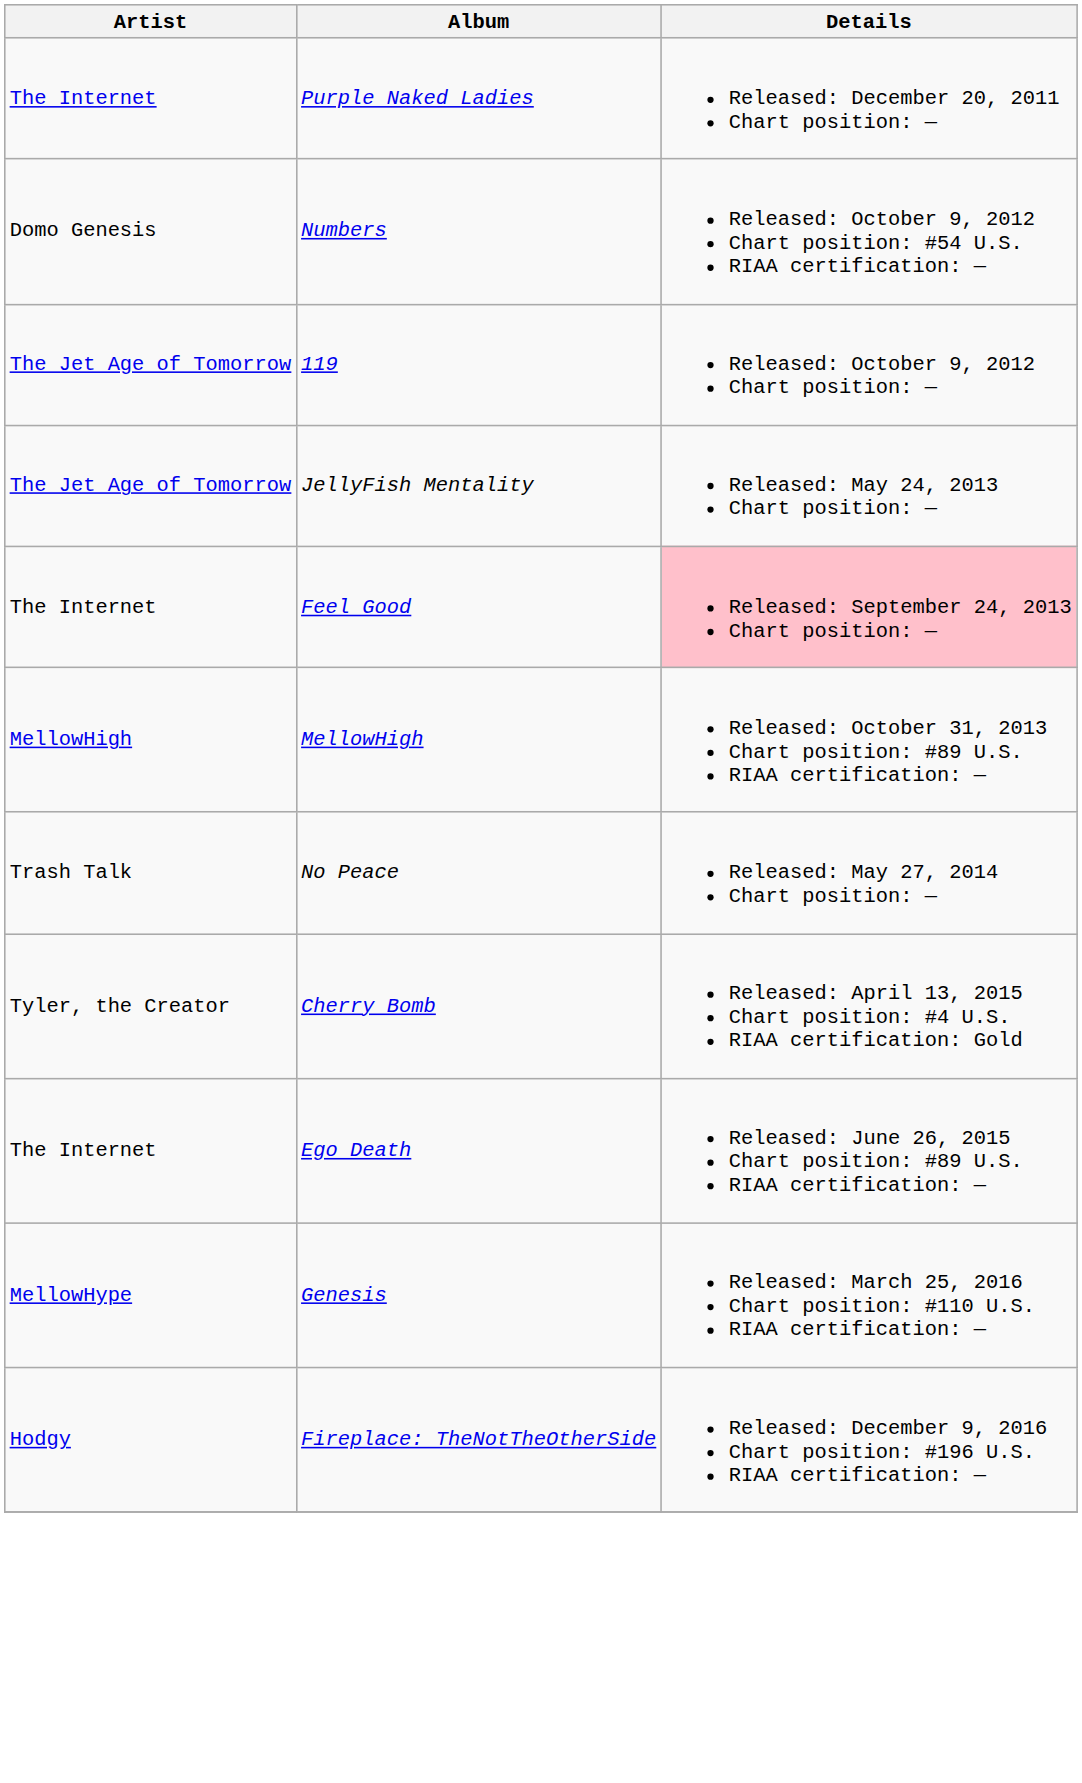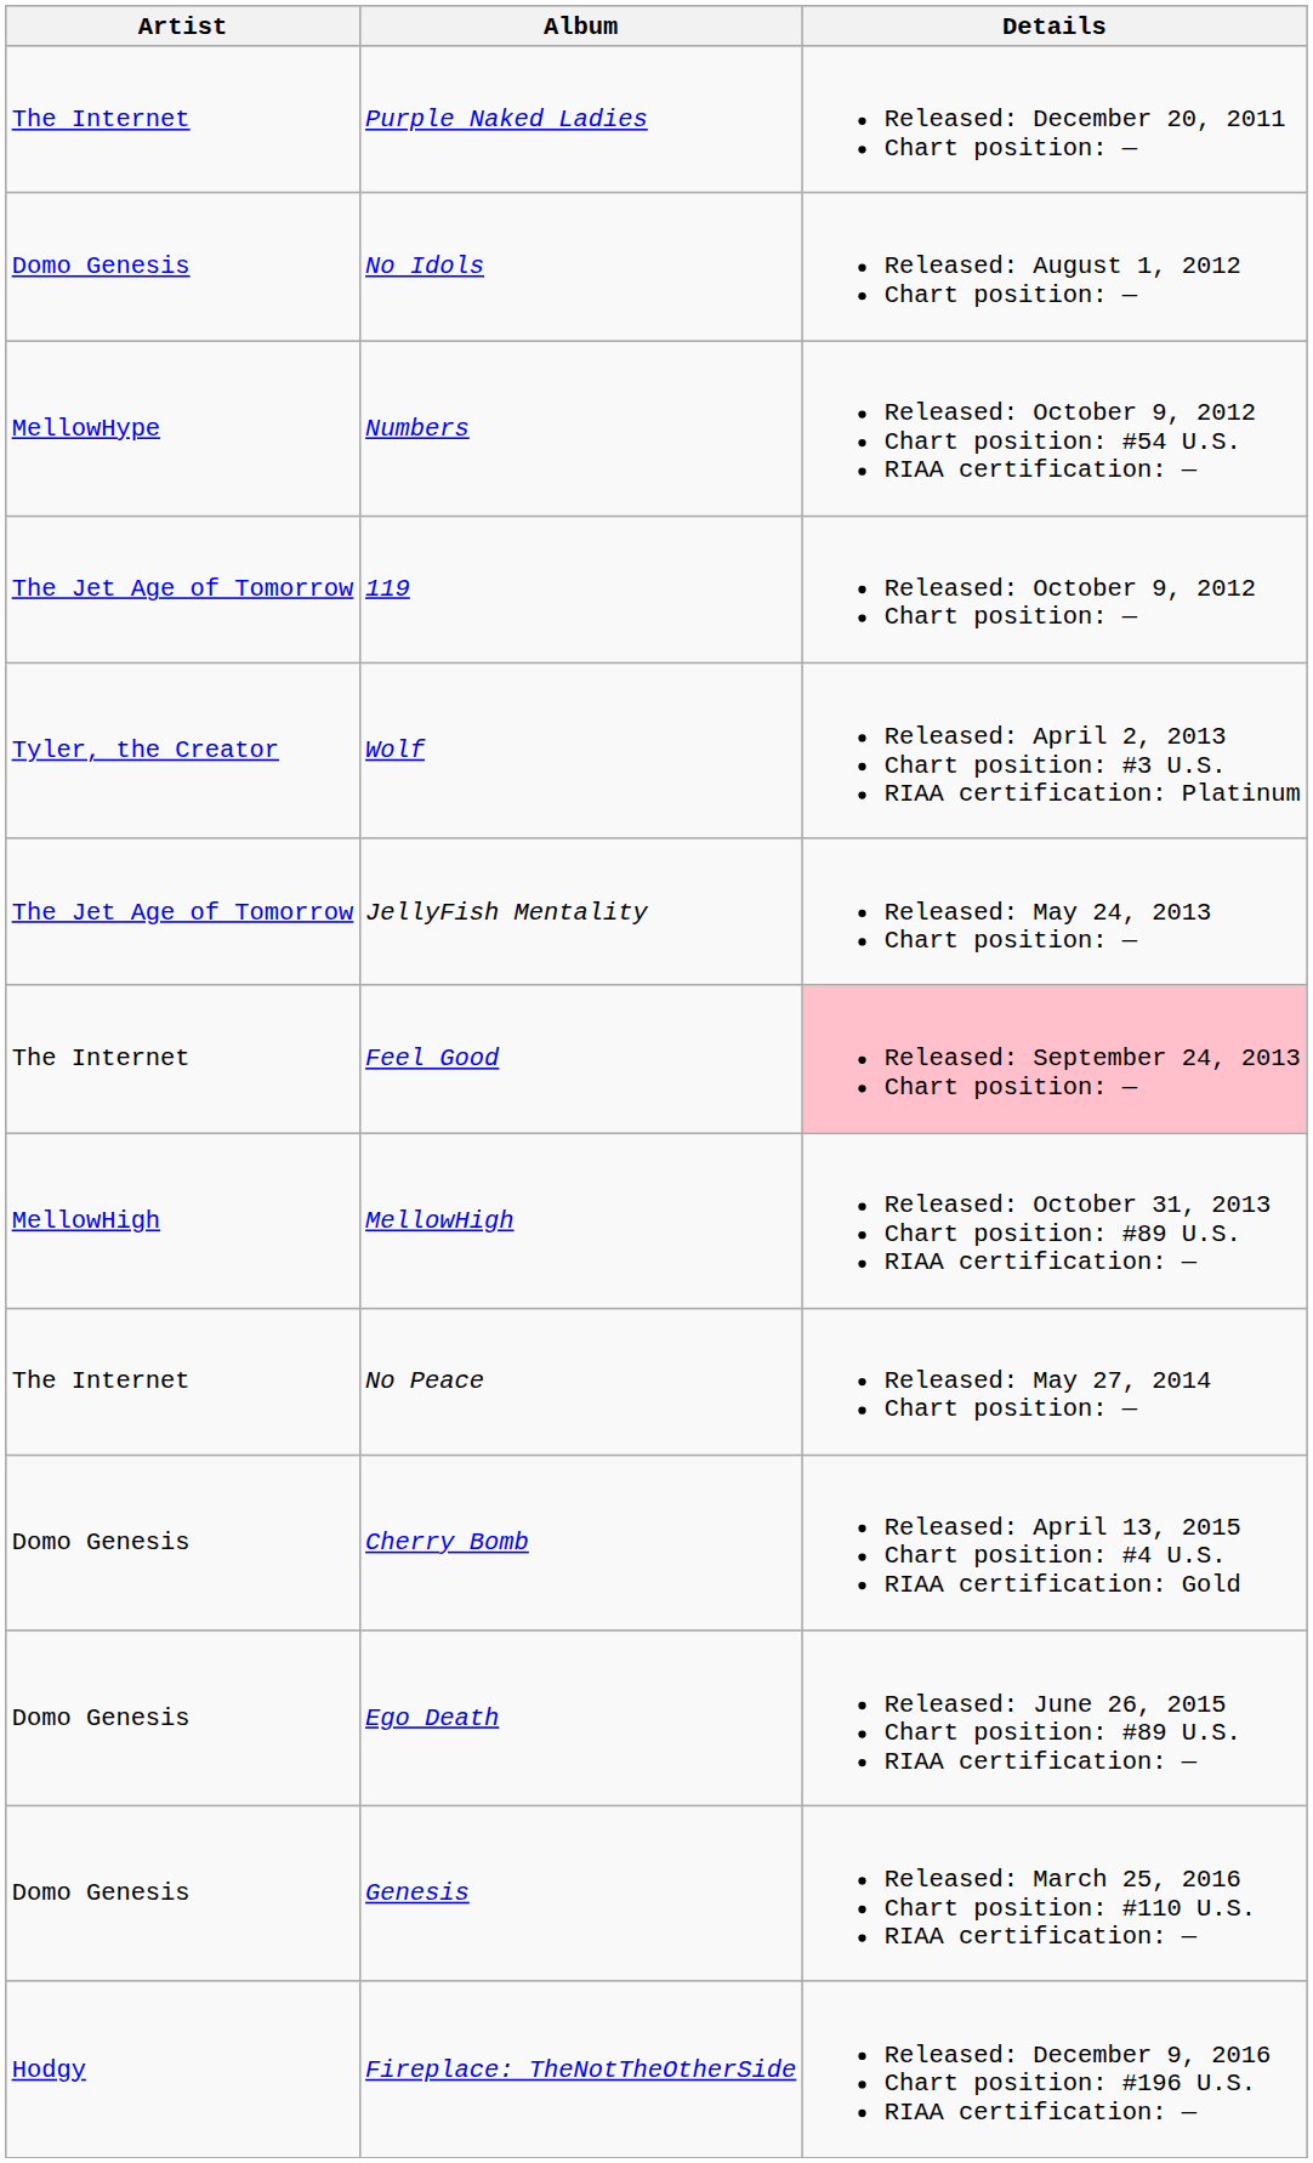+ row: Domo Genesis | No Idols | Released: August 1, 2012 Chart position: —
Numbers | Artist: Domo Genesis -> MellowHype
+ row: Tyler, the Creator | Wolf | Released: April 2, 2013 Chart position: #3 U.S. RIAA certification: Platinum
No Peace | Artist: Trash Talk -> The Internet
Cherry Bomb | Artist: Tyler, the Creator -> Domo Genesis
Ego Death | Artist: The Internet -> Domo Genesis
Genesis | Artist: MellowHype -> Domo Genesis
